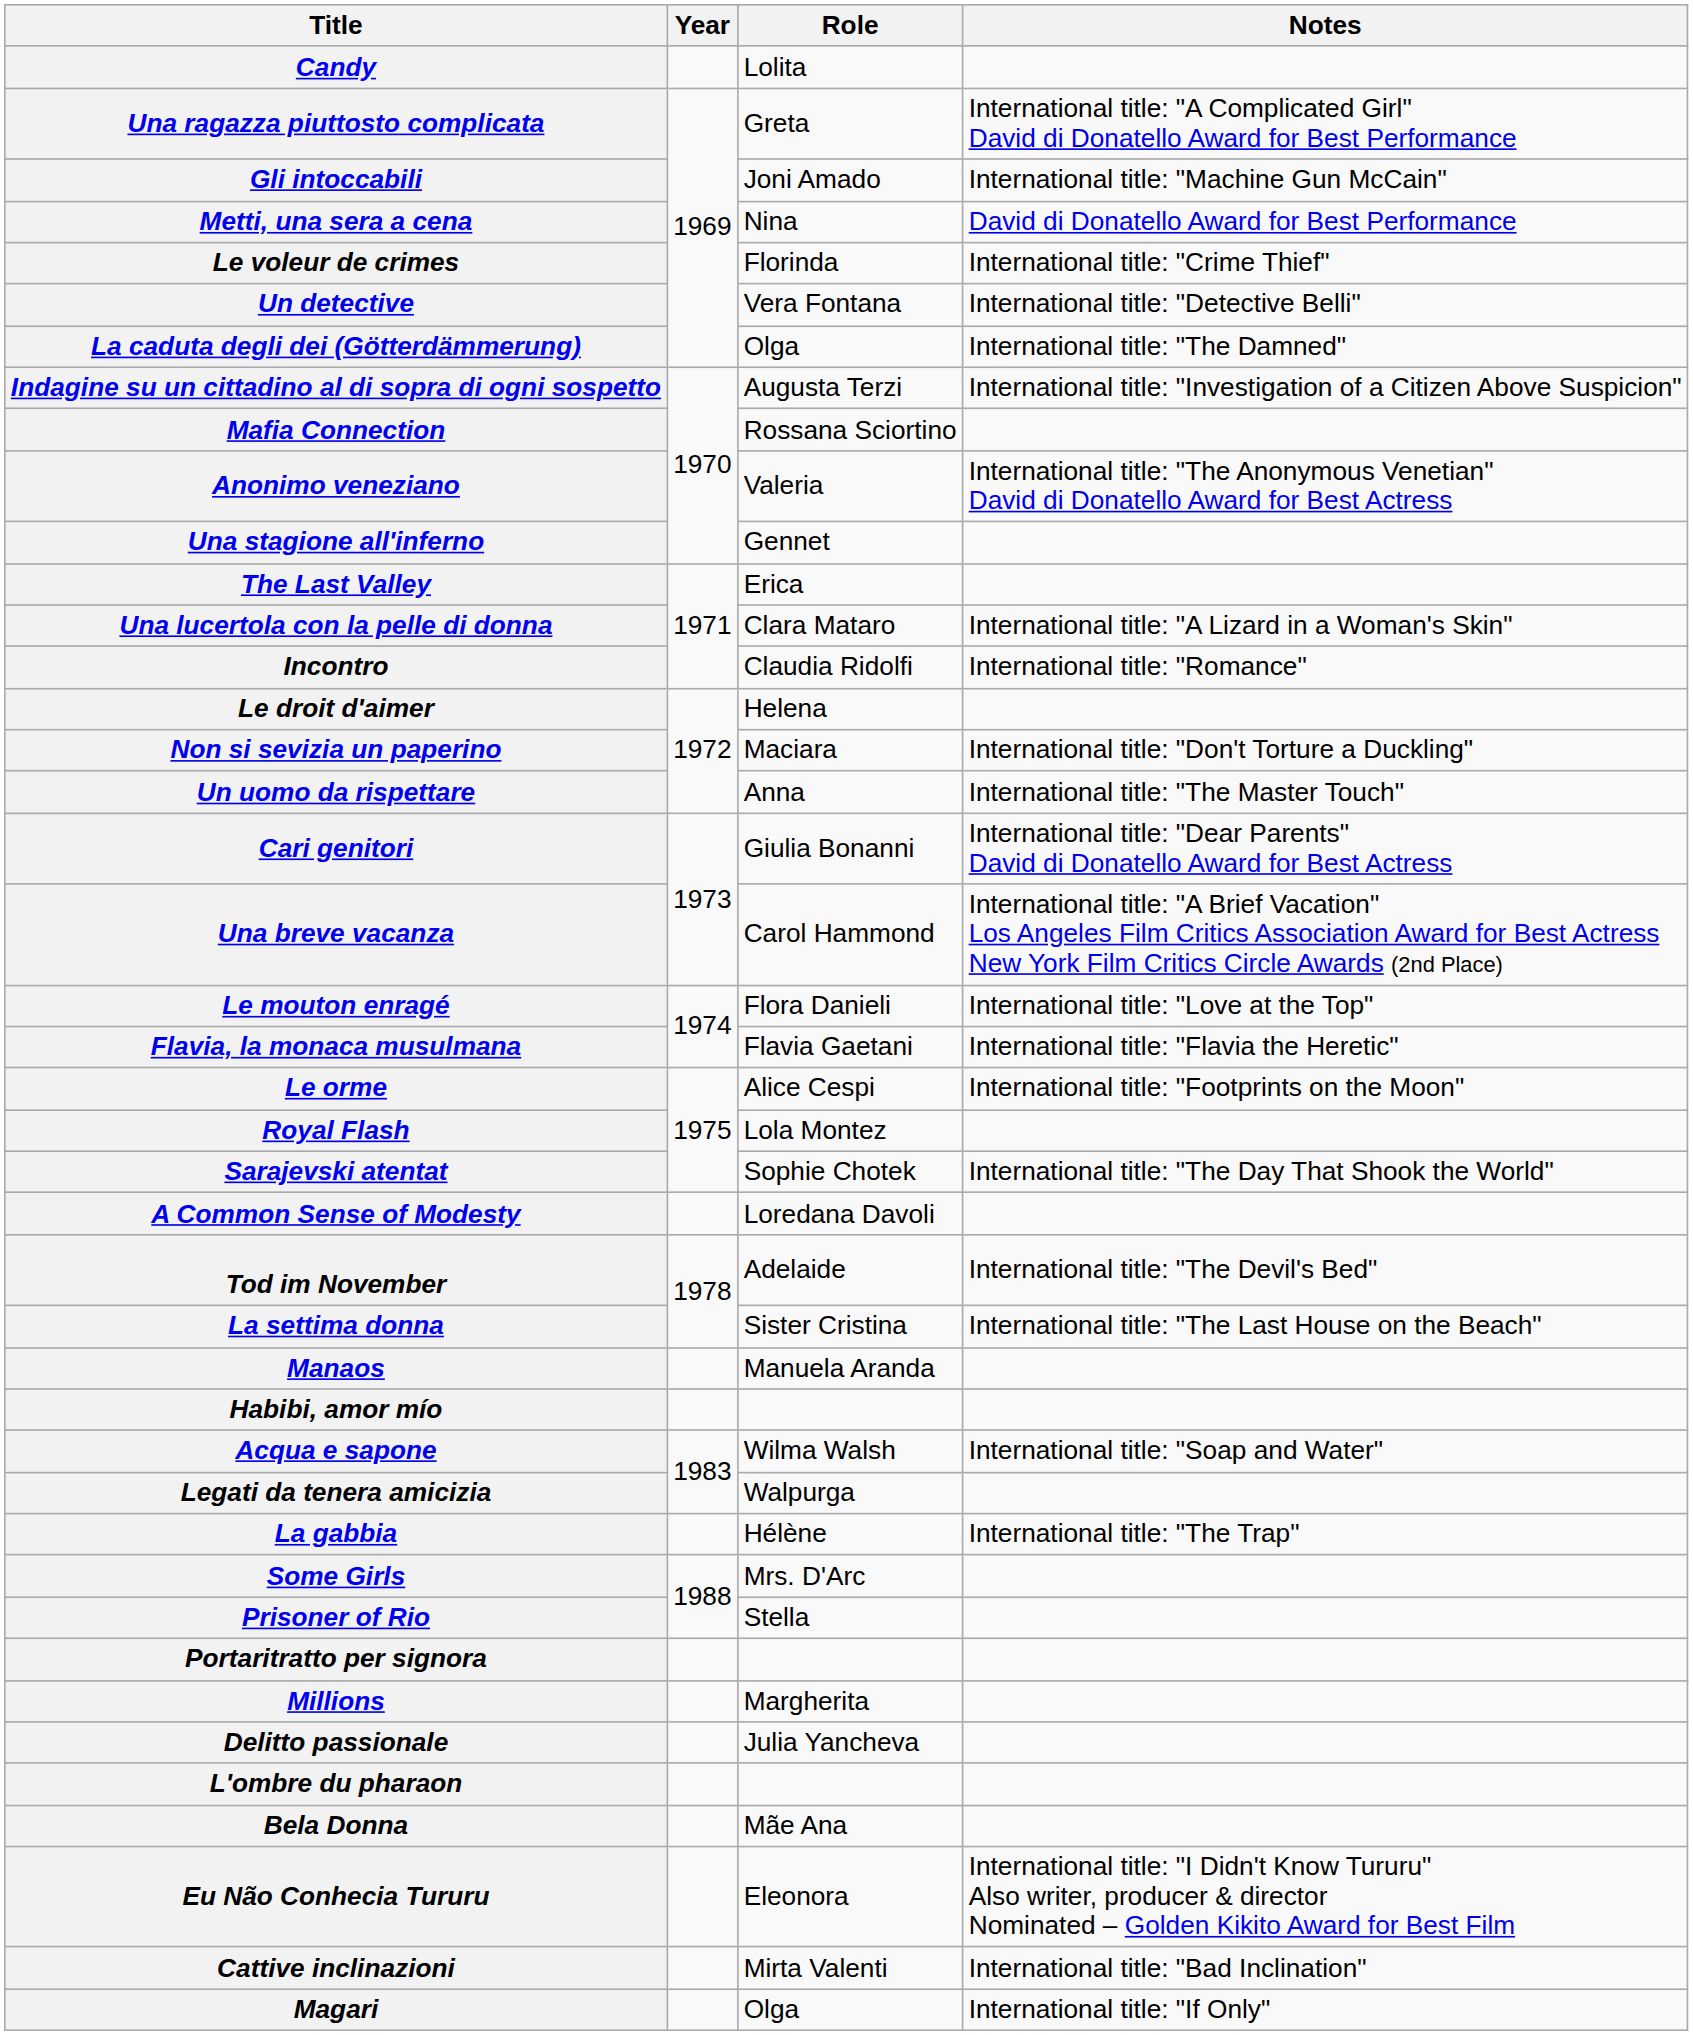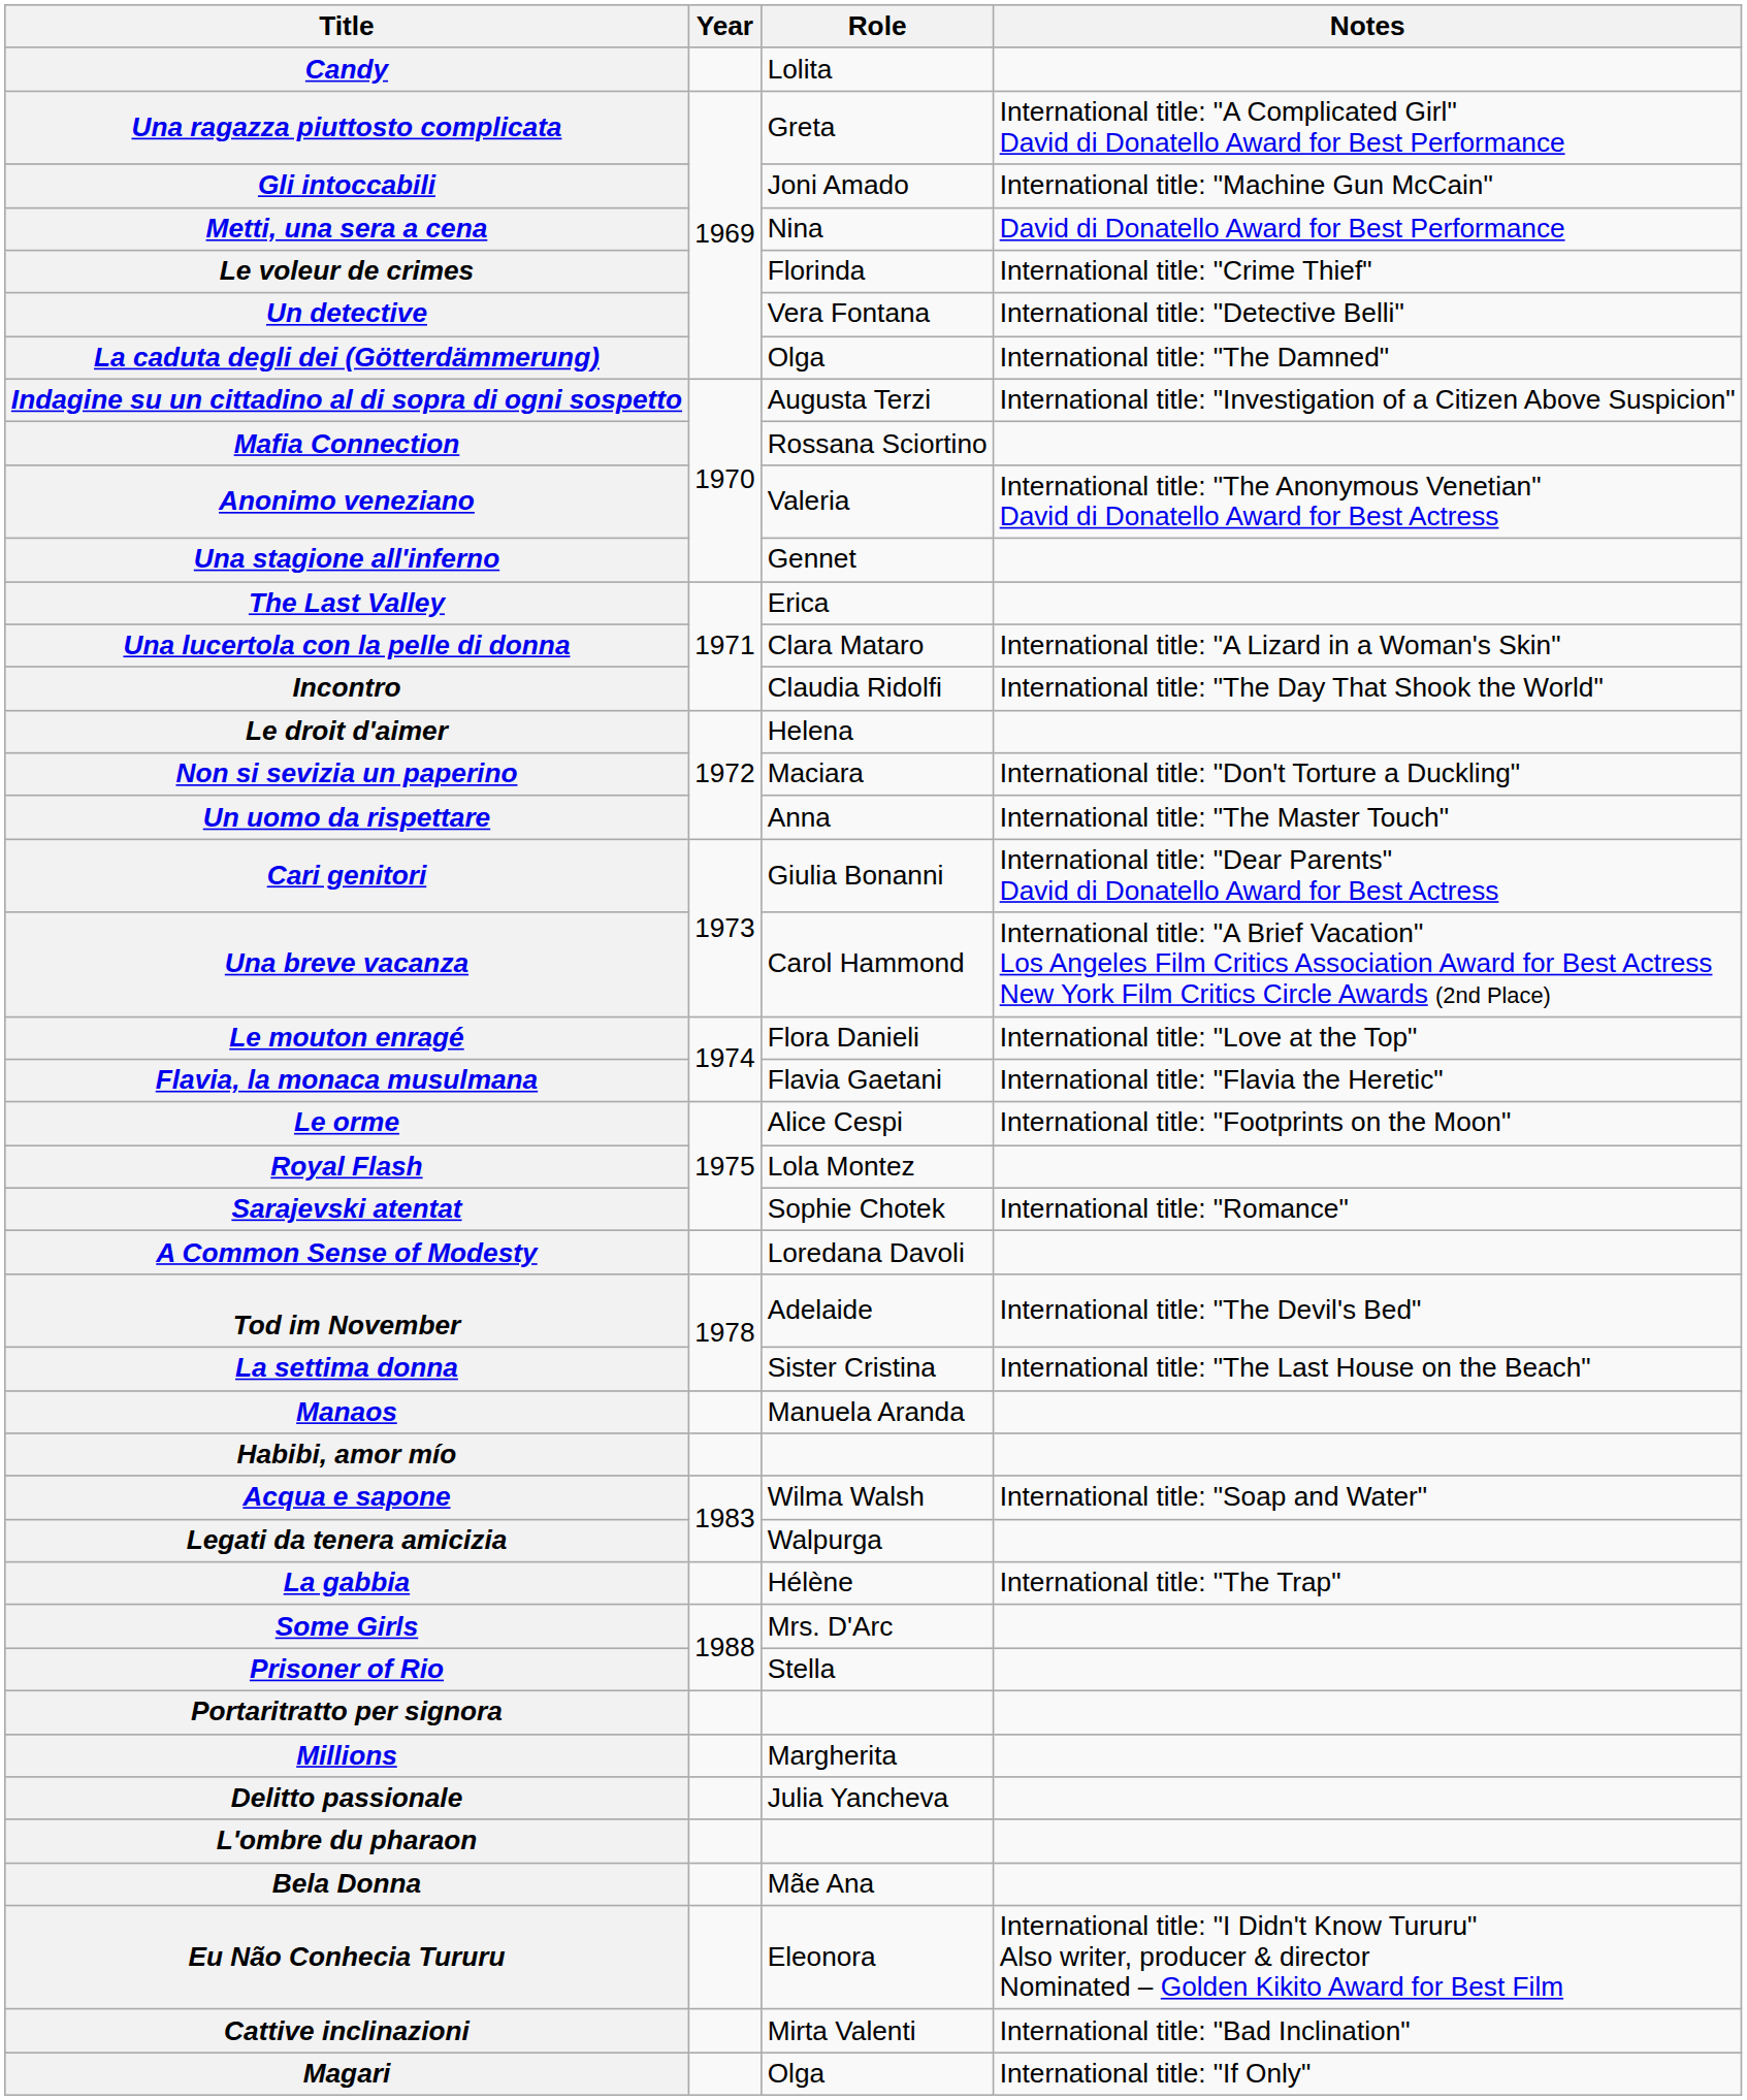Incontro | Notes: International title: "Romance" -> International title: "The Day That Shook the World"
Sarajevski atentat | Notes: International title: "The Day That Shook the World" -> International title: "Romance"
